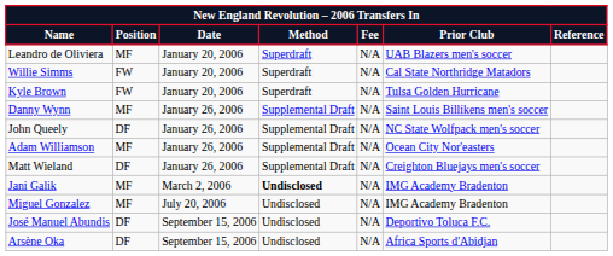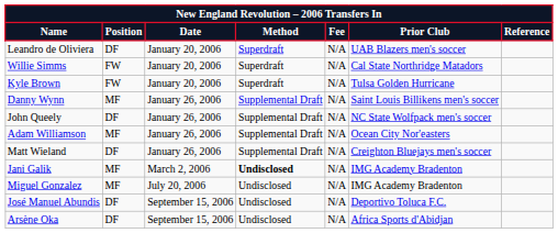Leandro de Oliviera | Position: MF -> DF
